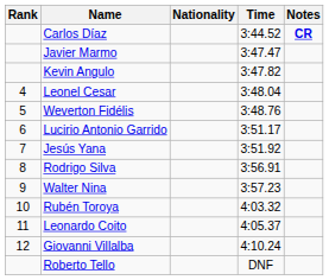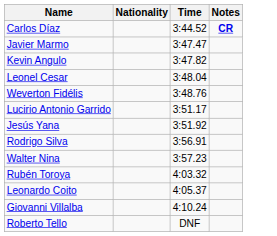- column: Rank | 4 | 5 | 6 | 7 | 8 | 9 | 10 | 11 | 12
